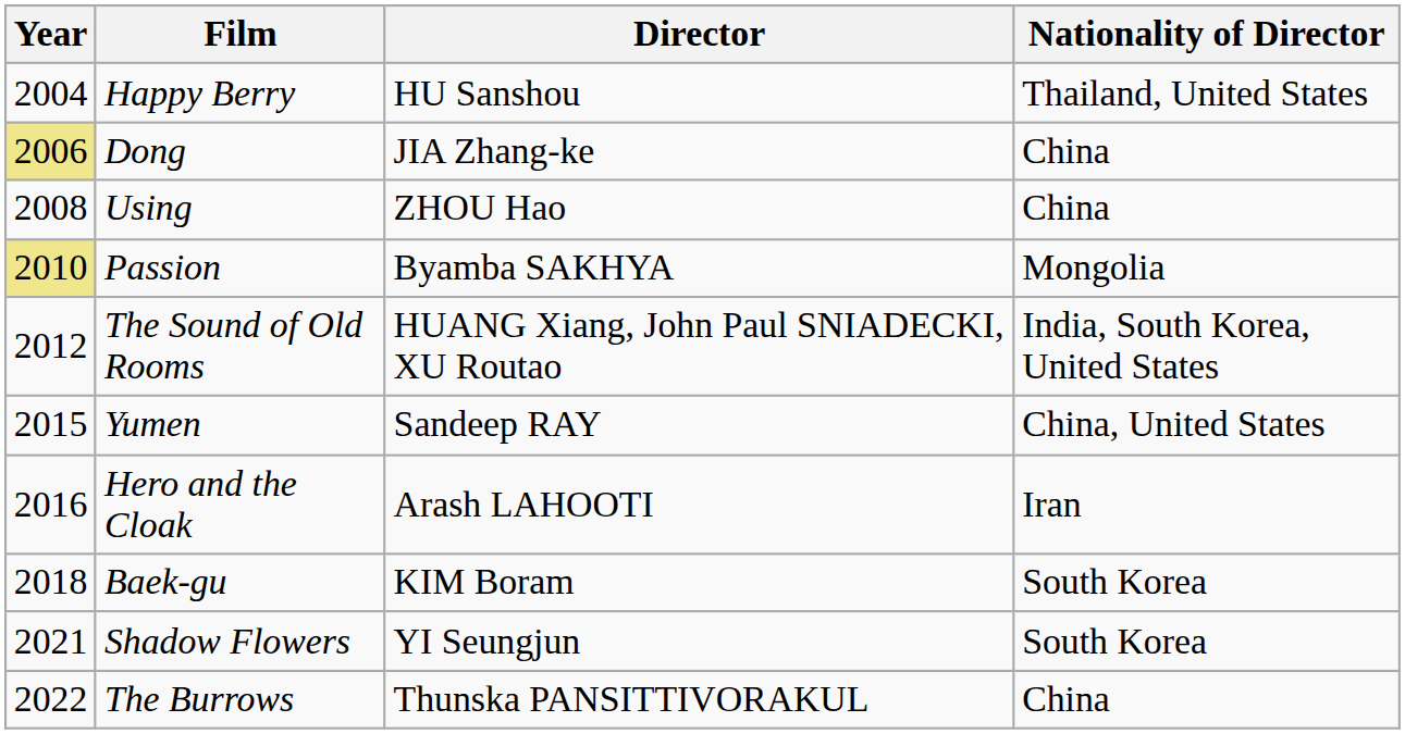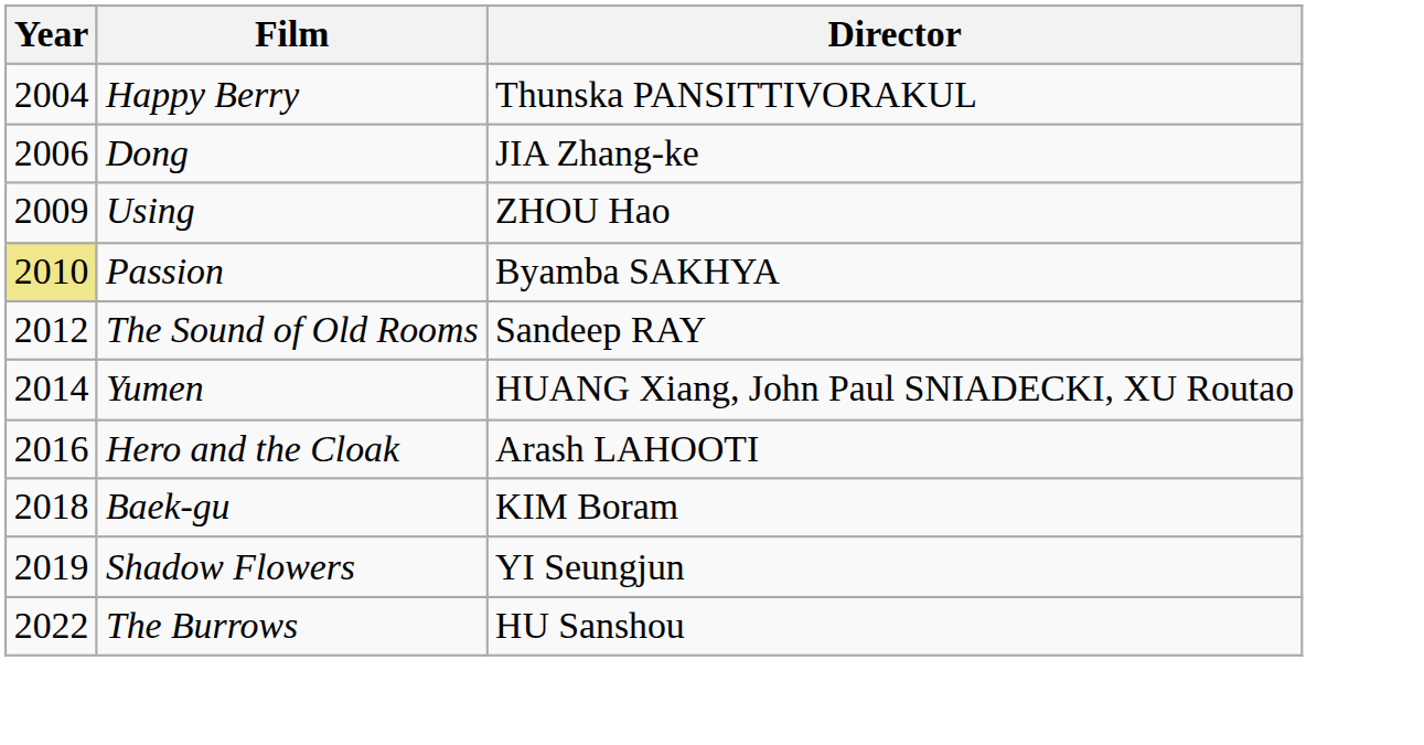- column: Nationality of Director | Thailand, United States | China | China | Mongolia | India, South Korea, United States | China, United States | Iran | South Korea | South Korea | China
Happy Berry | Director: HU Sanshou -> Thunska PANSITTIVORAKUL
Dong | Year: khaki background -> no background
Using | Year: 2008 -> 2009
The Sound of Old Rooms | Director: HUANG Xiang, John Paul SNIADECKI, XU Routao -> Sandeep RAY
Yumen | Year: 2015 -> 2014
Yumen | Director: Sandeep RAY -> HUANG Xiang, John Paul SNIADECKI, XU Routao
Shadow Flowers | Year: 2021 -> 2019
The Burrows | Director: Thunska PANSITTIVORAKUL -> HU Sanshou
